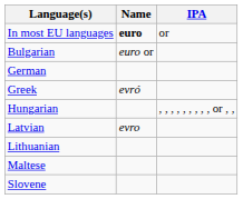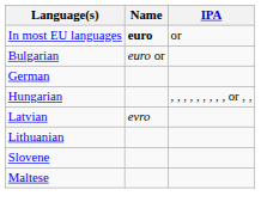- row: Greek | evró
rows swapped: Maltese <-> Slovene
